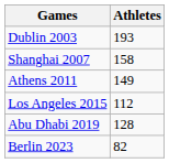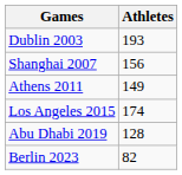Shanghai 2007 | Athletes: 158 -> 156
Los Angeles 2015 | Athletes: 112 -> 174
